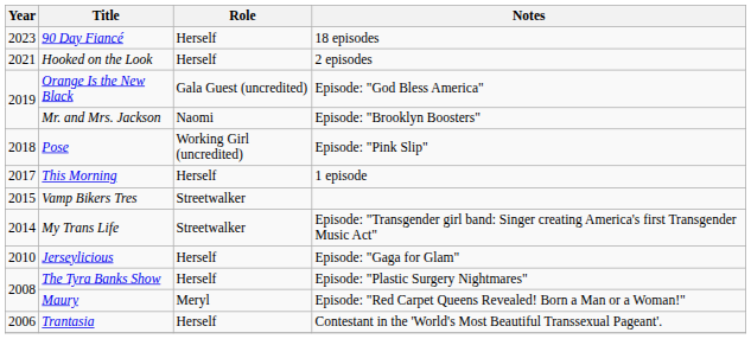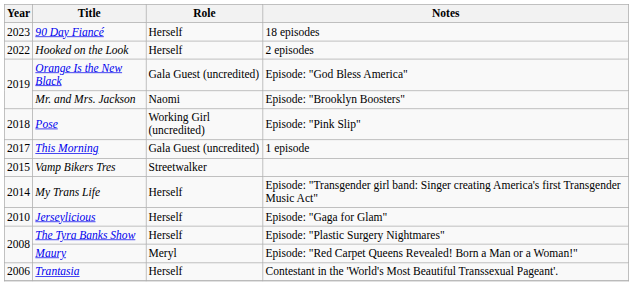Hooked on the Look | Year: 2021 -> 2022
This Morning | Role: Herself -> Gala Guest (uncredited)
My Trans Life | Role: Streetwalker -> Herself
